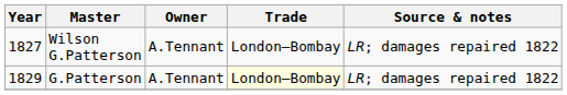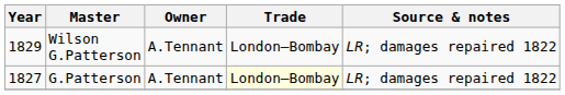Wilson G.Patterson | Year: 1827 -> 1829
G.Patterson | Year: 1829 -> 1827
